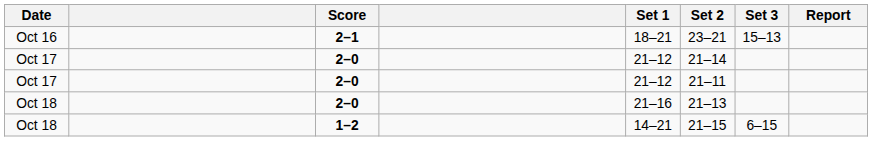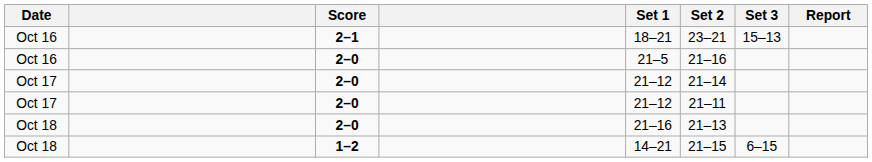+ row: Oct 16 | 2–0 | 21–5 | 21–16
